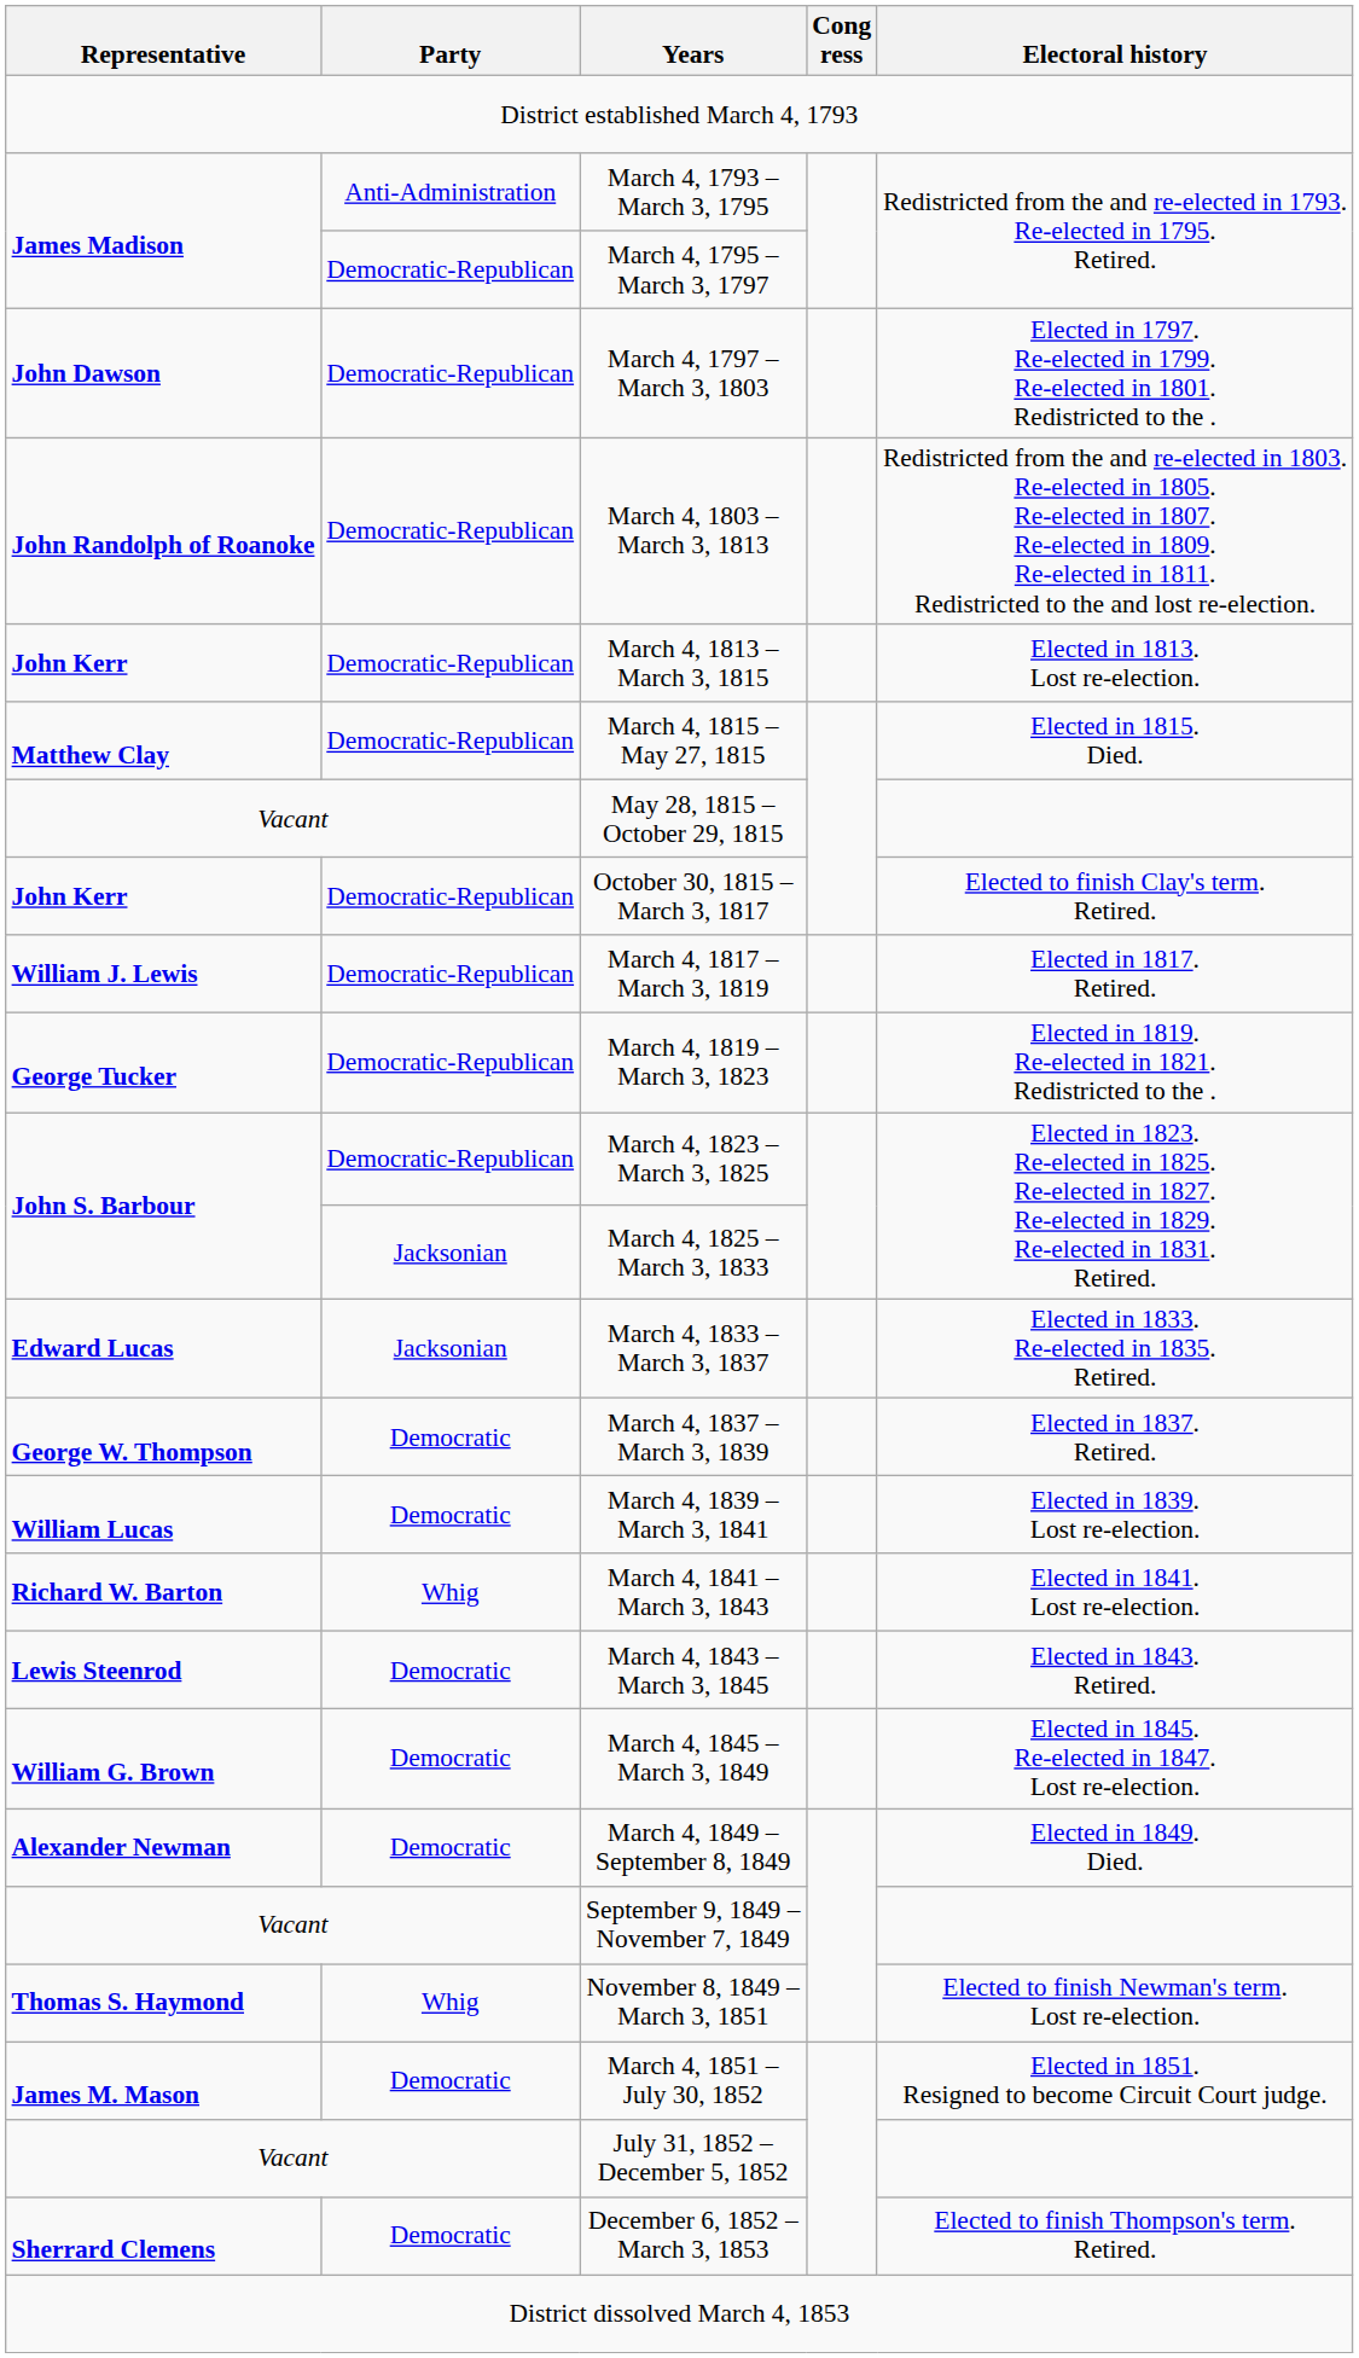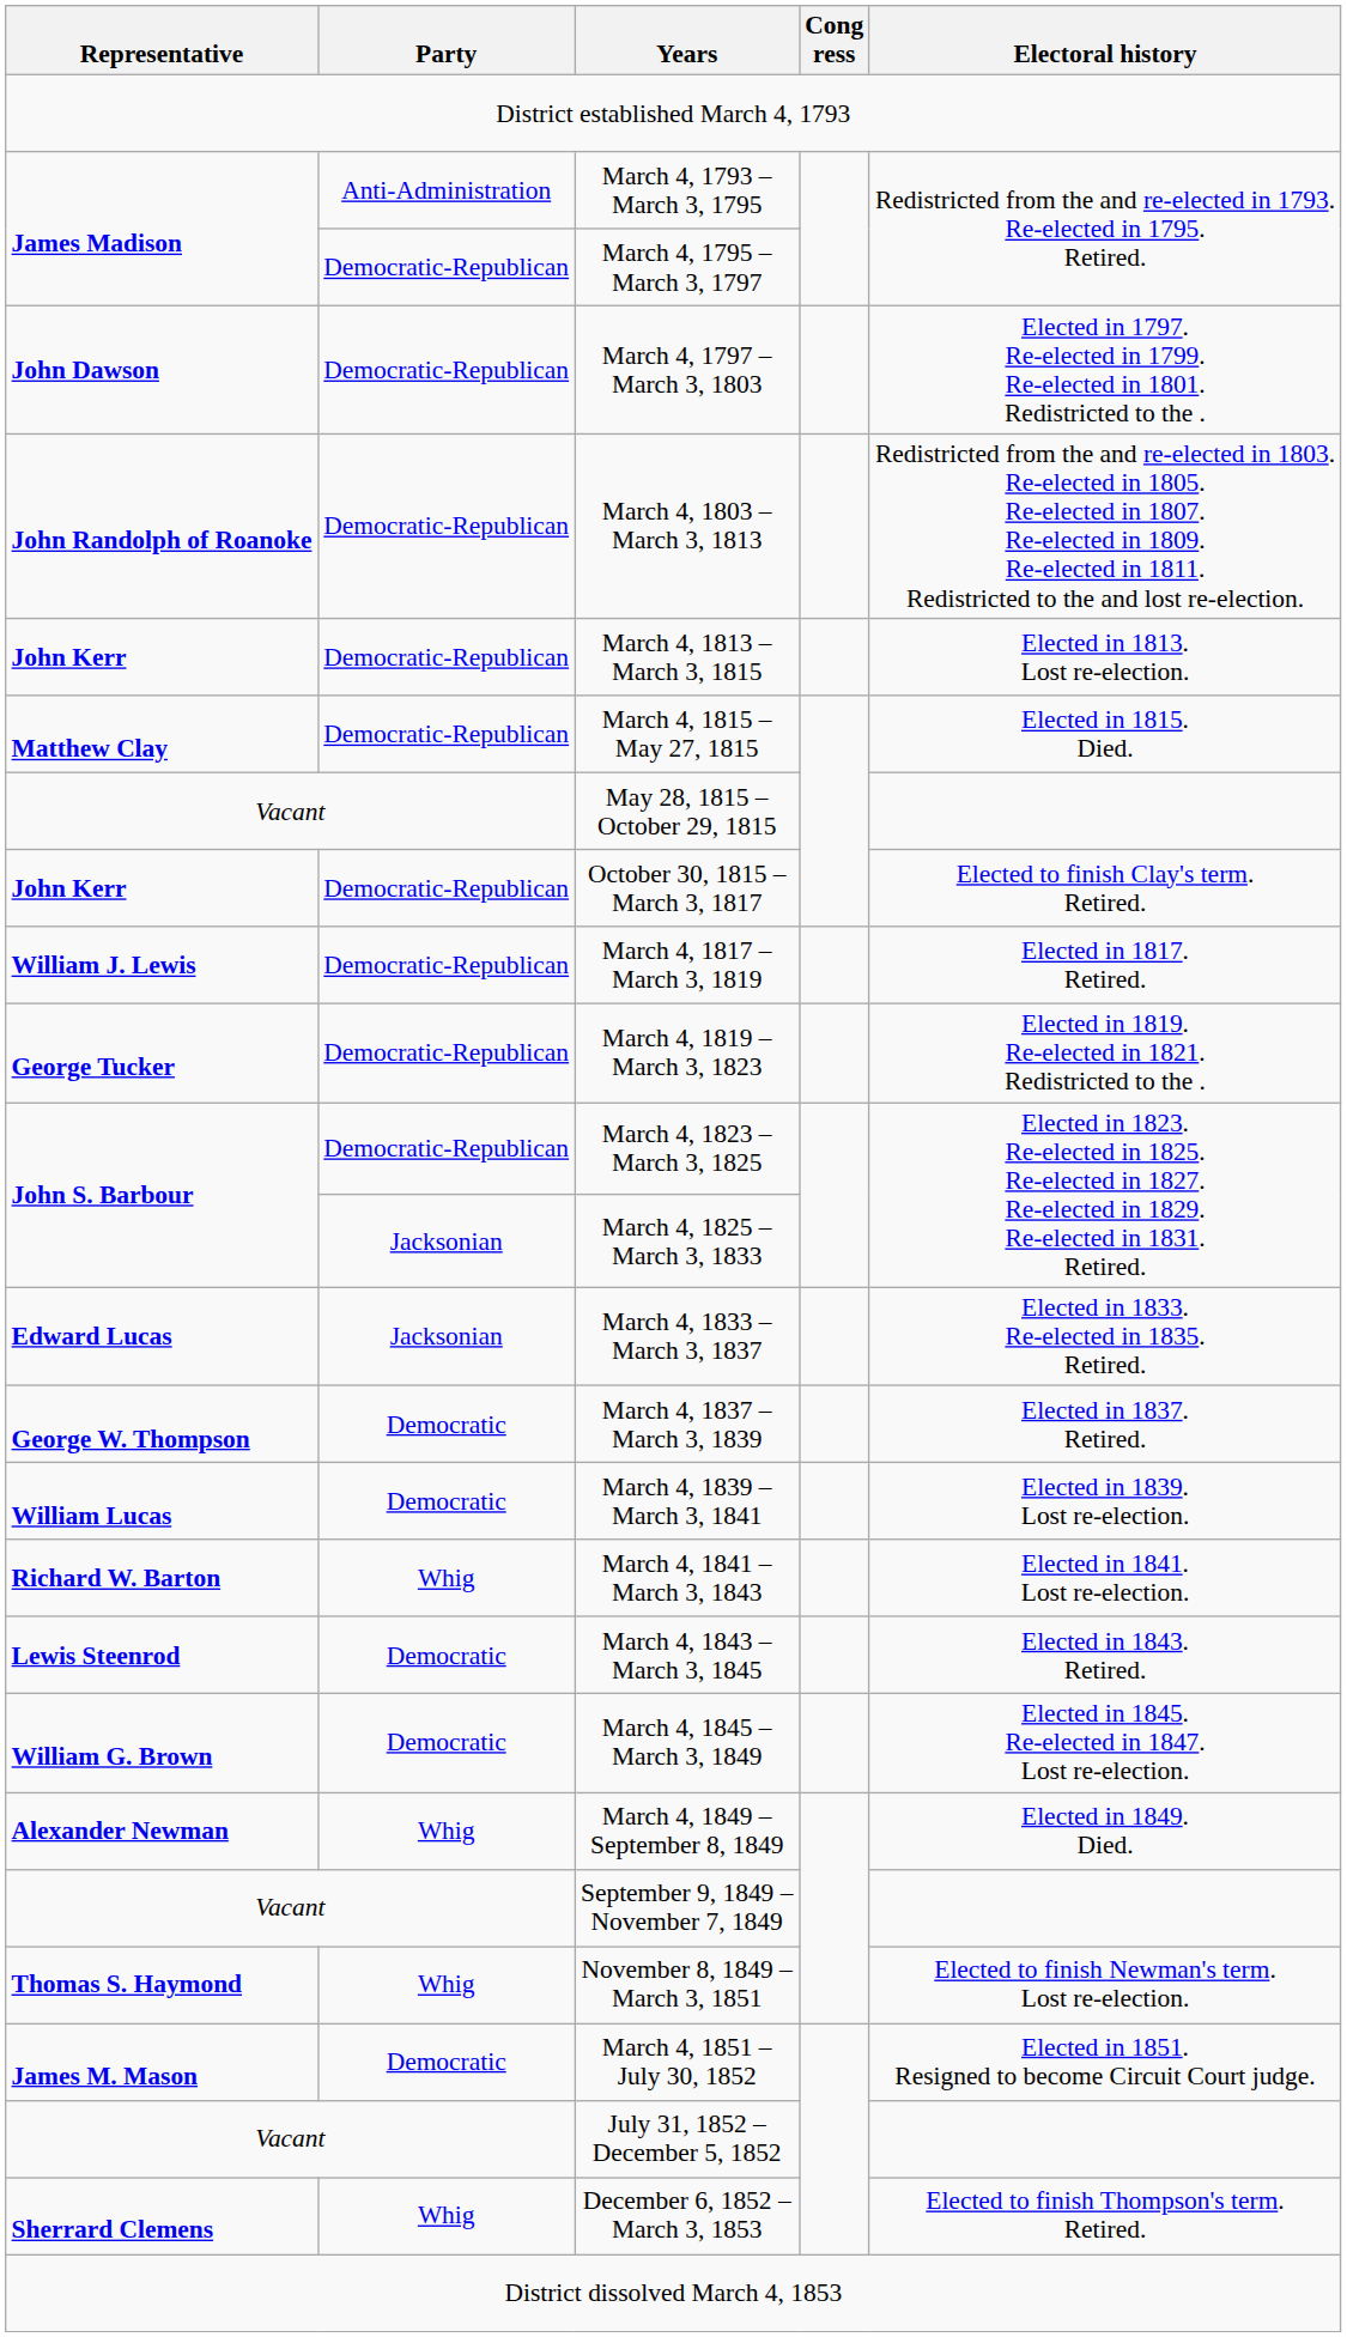March 4, 1849 – September 8, 1849 | Party: Democratic -> Whig
December 6, 1852 – March 3, 1853 | Party: Democratic -> Whig
